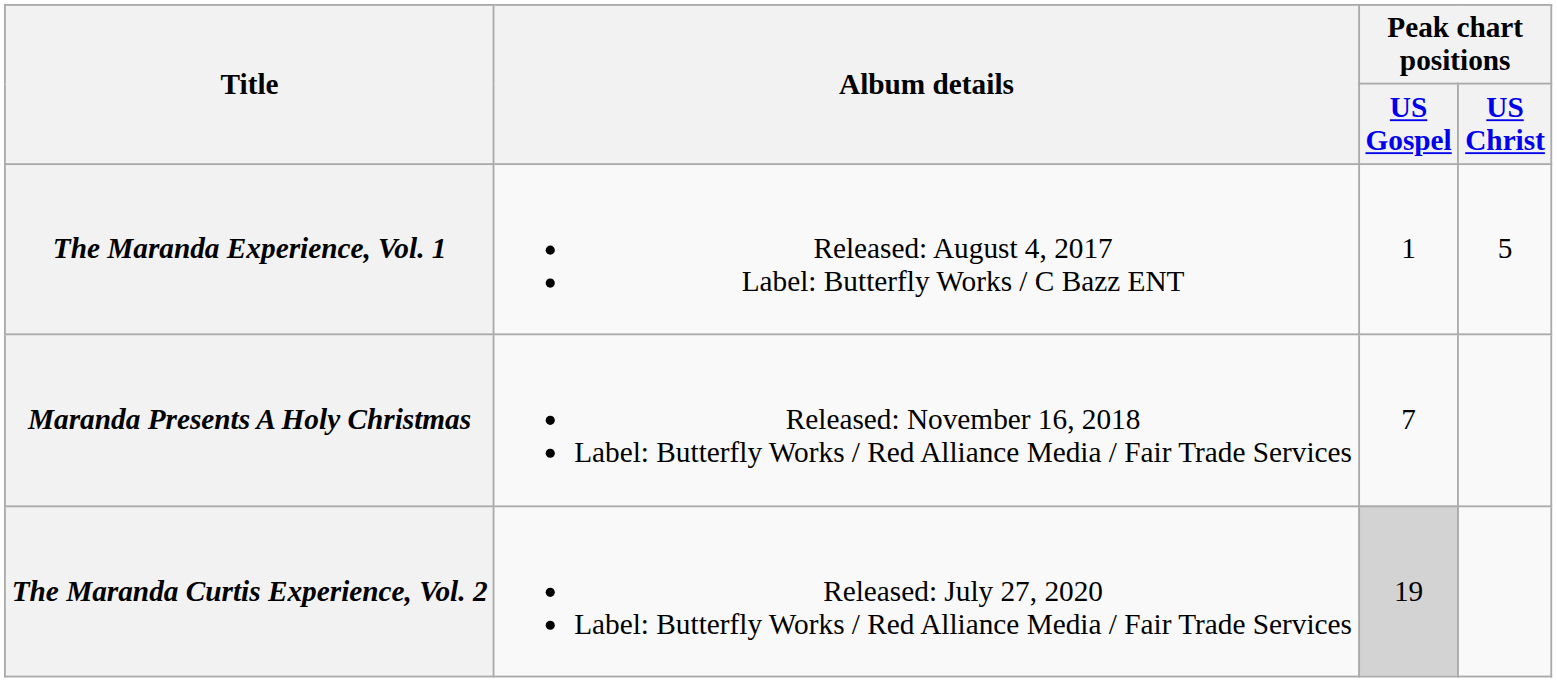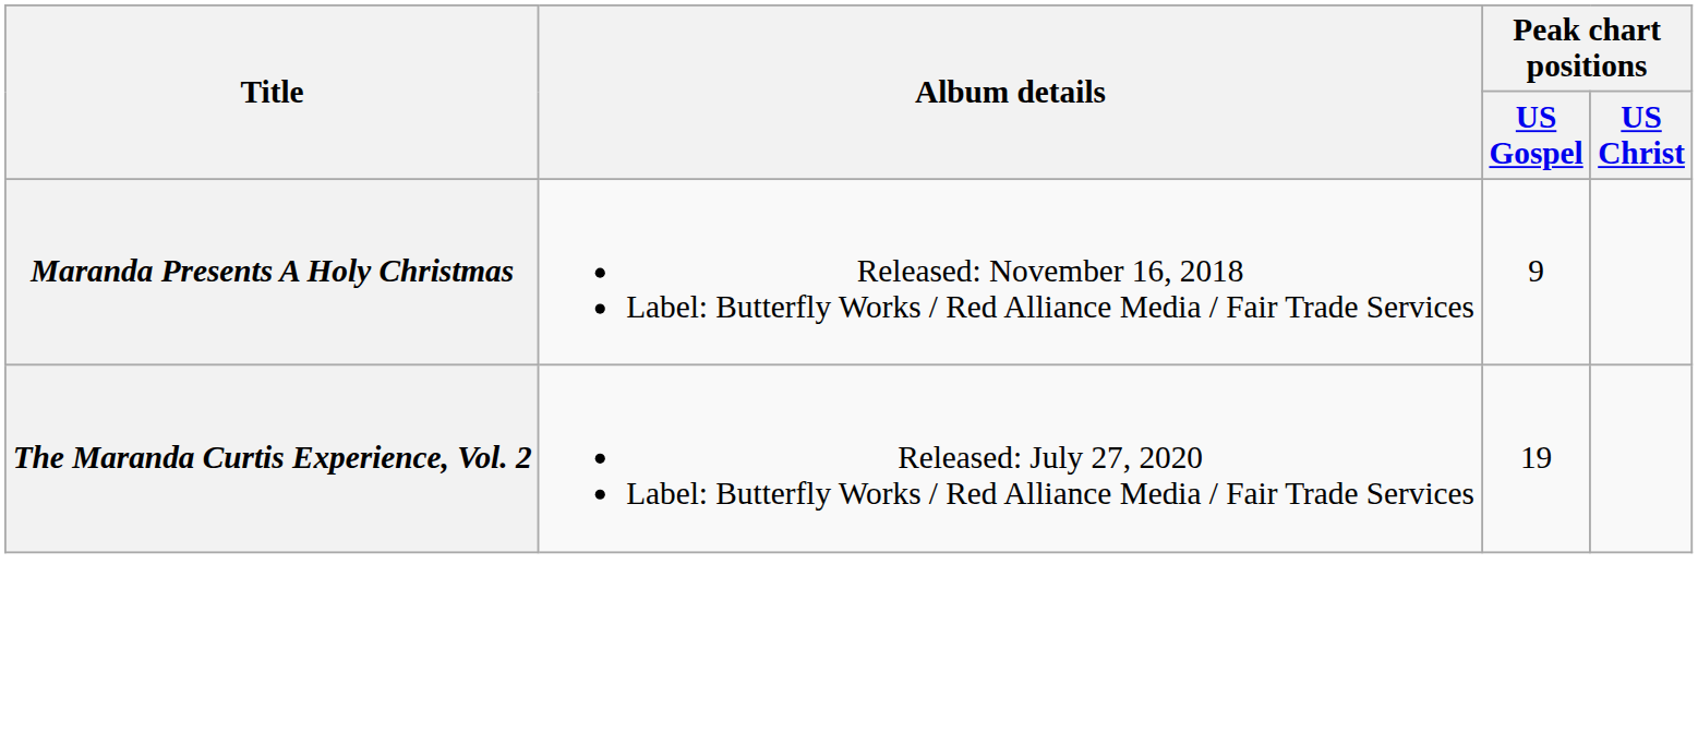- row: The Maranda Experience, Vol. 1 | Released: August 4, 2017 Label: Butterfly Works / C Bazz ENT | 1 | 5
Maranda Presents A Holy Christmas | Peak chart positions / US Gospel: 7 -> 9
The Maranda Curtis Experience, Vol. 2 | Peak chart positions / US Gospel: lightgrey background -> no background
